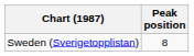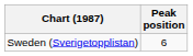Sweden (Sverigetopplistan) | Peak position: 8 -> 6
